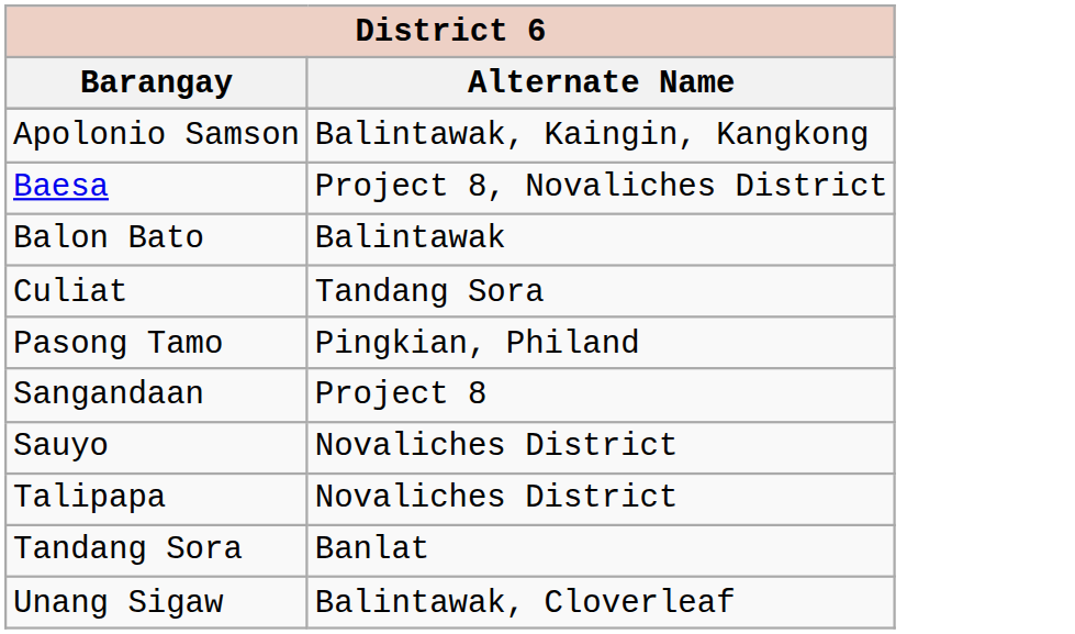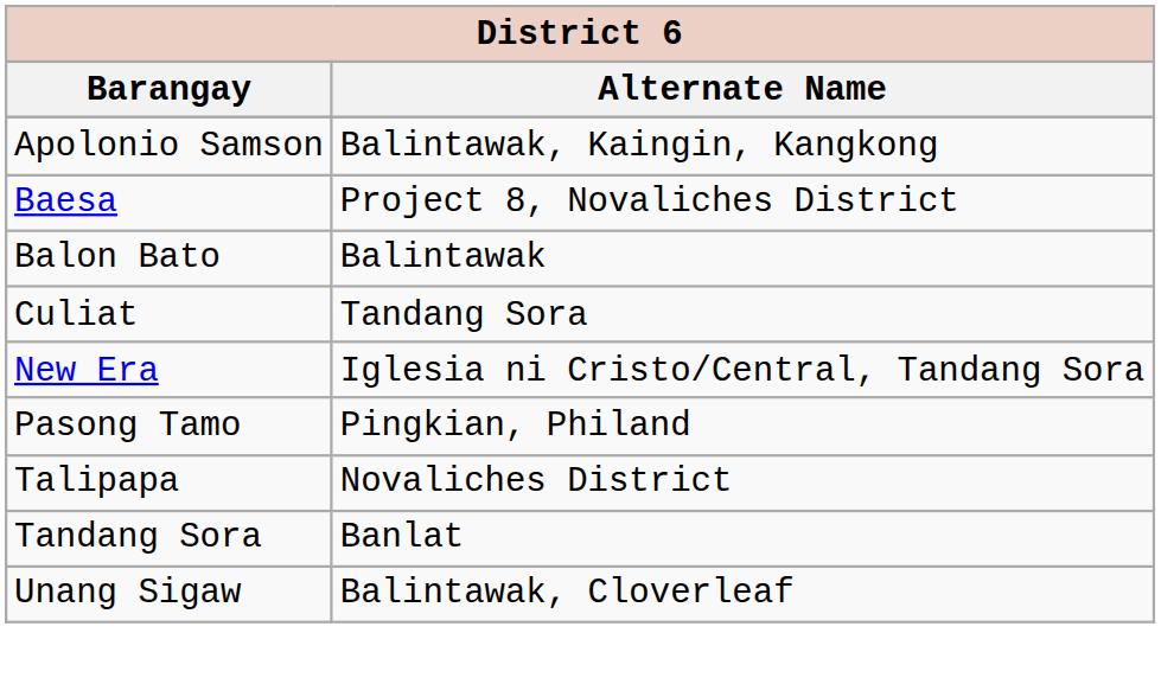+ row: New Era | Iglesia ni Cristo/Central, Tandang Sora
- row: Sangandaan | Project 8
- row: Sauyo | Novaliches District
